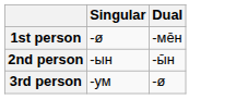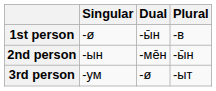+ column: Plural | -в | -ы̄н | -ыт
1st person | Dual: -ме̄н -> -ы̄н
2nd person | Dual: -ы̄н -> -ме̄н
